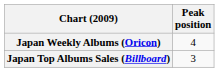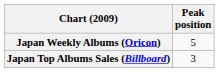Japan Weekly Albums (Oricon) | Peak position: 4 -> 5
